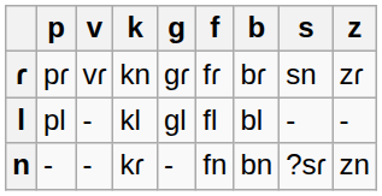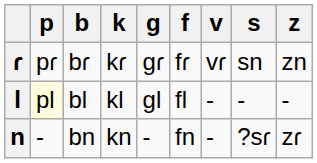columns swapped: b <-> v
ɾ | k: kn -> kɾ
ɾ | z: zɾ -> zn
l | p: no background -> lightyellow background
n | k: kɾ -> kn
n | z: zn -> zɾ
